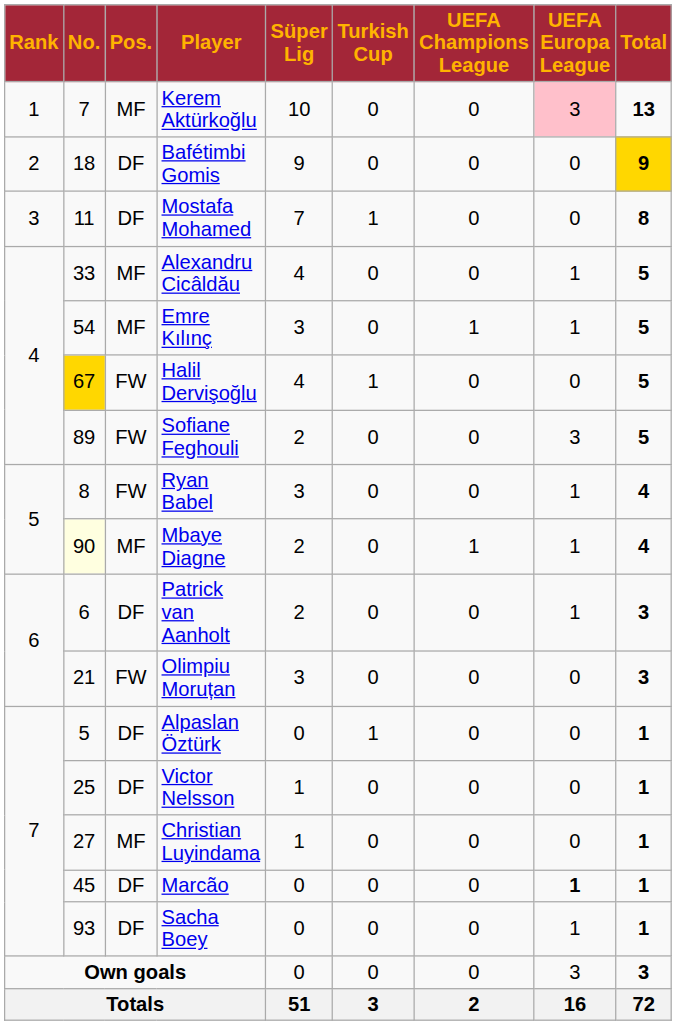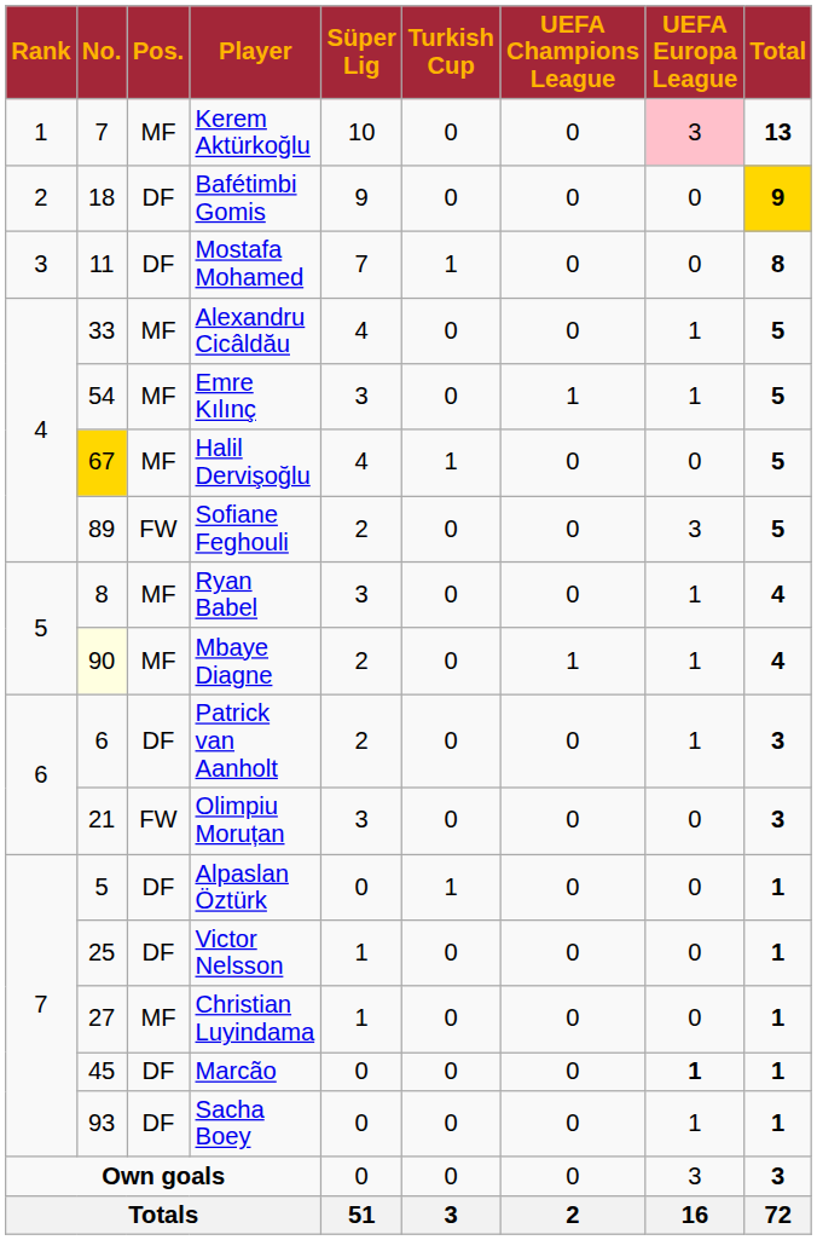Halil Dervişoğlu | Pos.: FW -> MF
Ryan Babel | Pos.: FW -> MF
